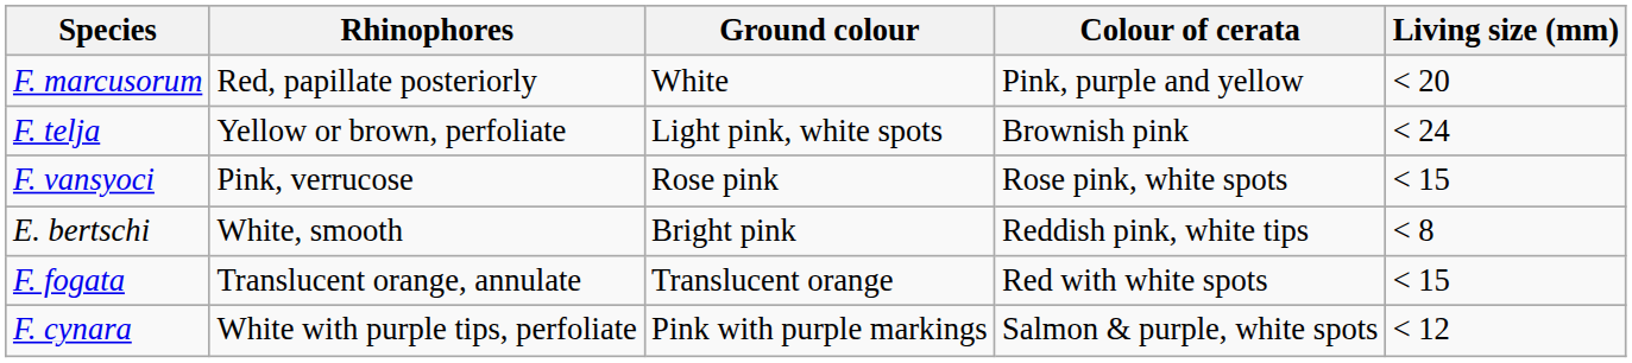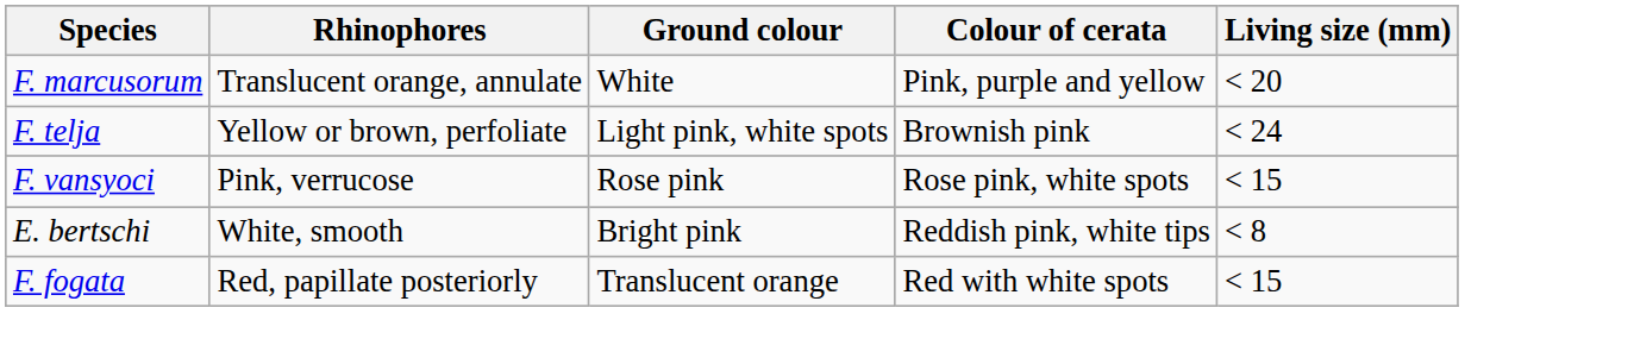F. marcusorum | Rhinophores: Red, papillate posteriorly -> Translucent orange, annulate
F. fogata | Rhinophores: Translucent orange, annulate -> Red, papillate posteriorly
- row: F. cynara | White with purple tips, perfoliate | Pink with purple markings | Salmon & purple, white spots | < 12
